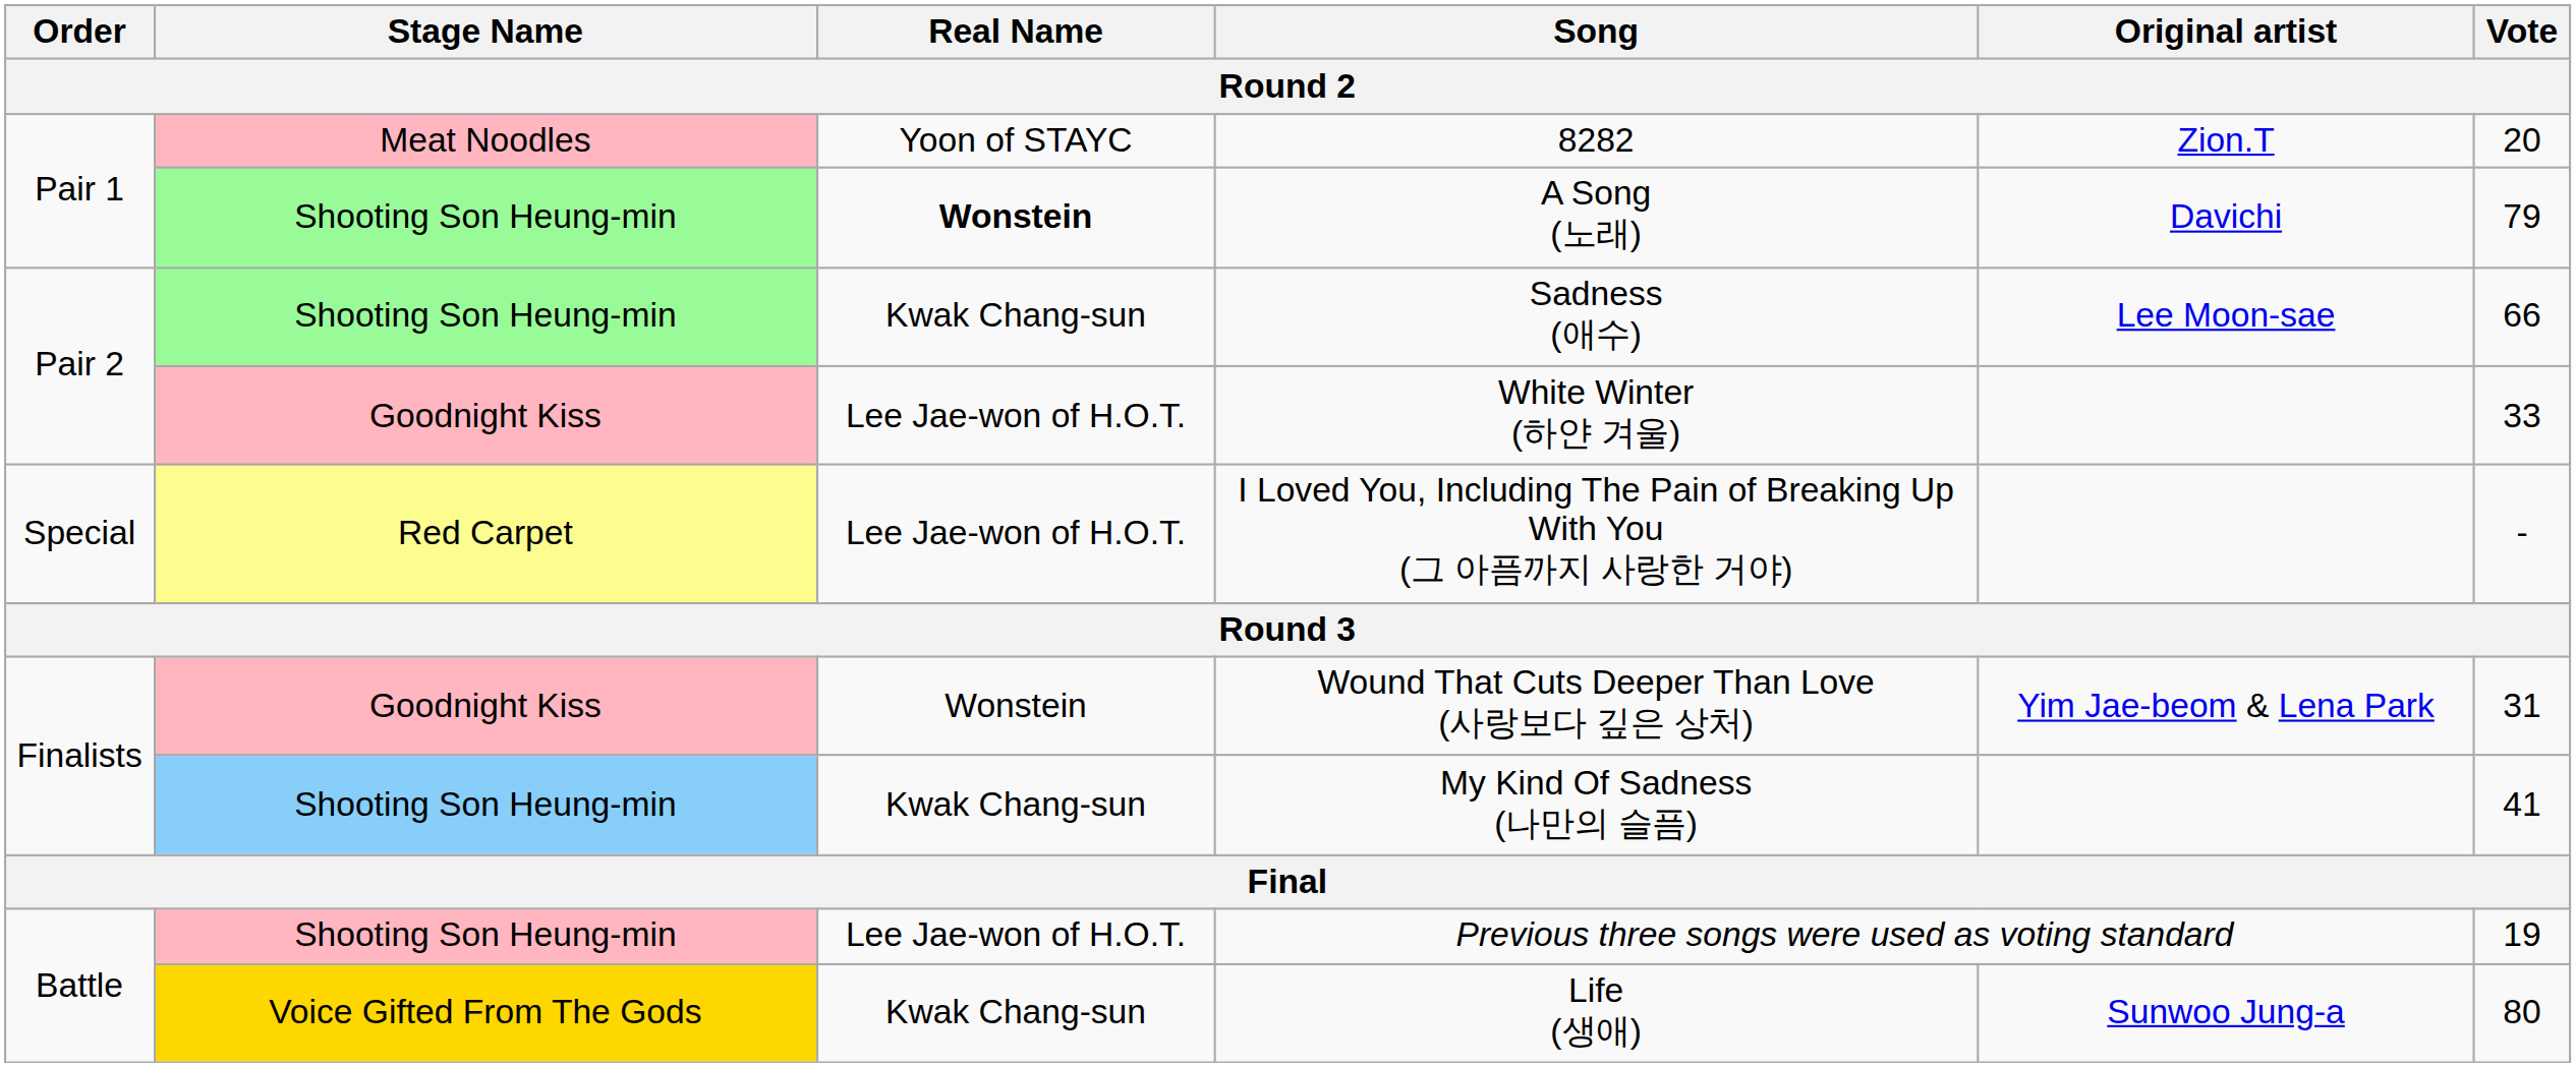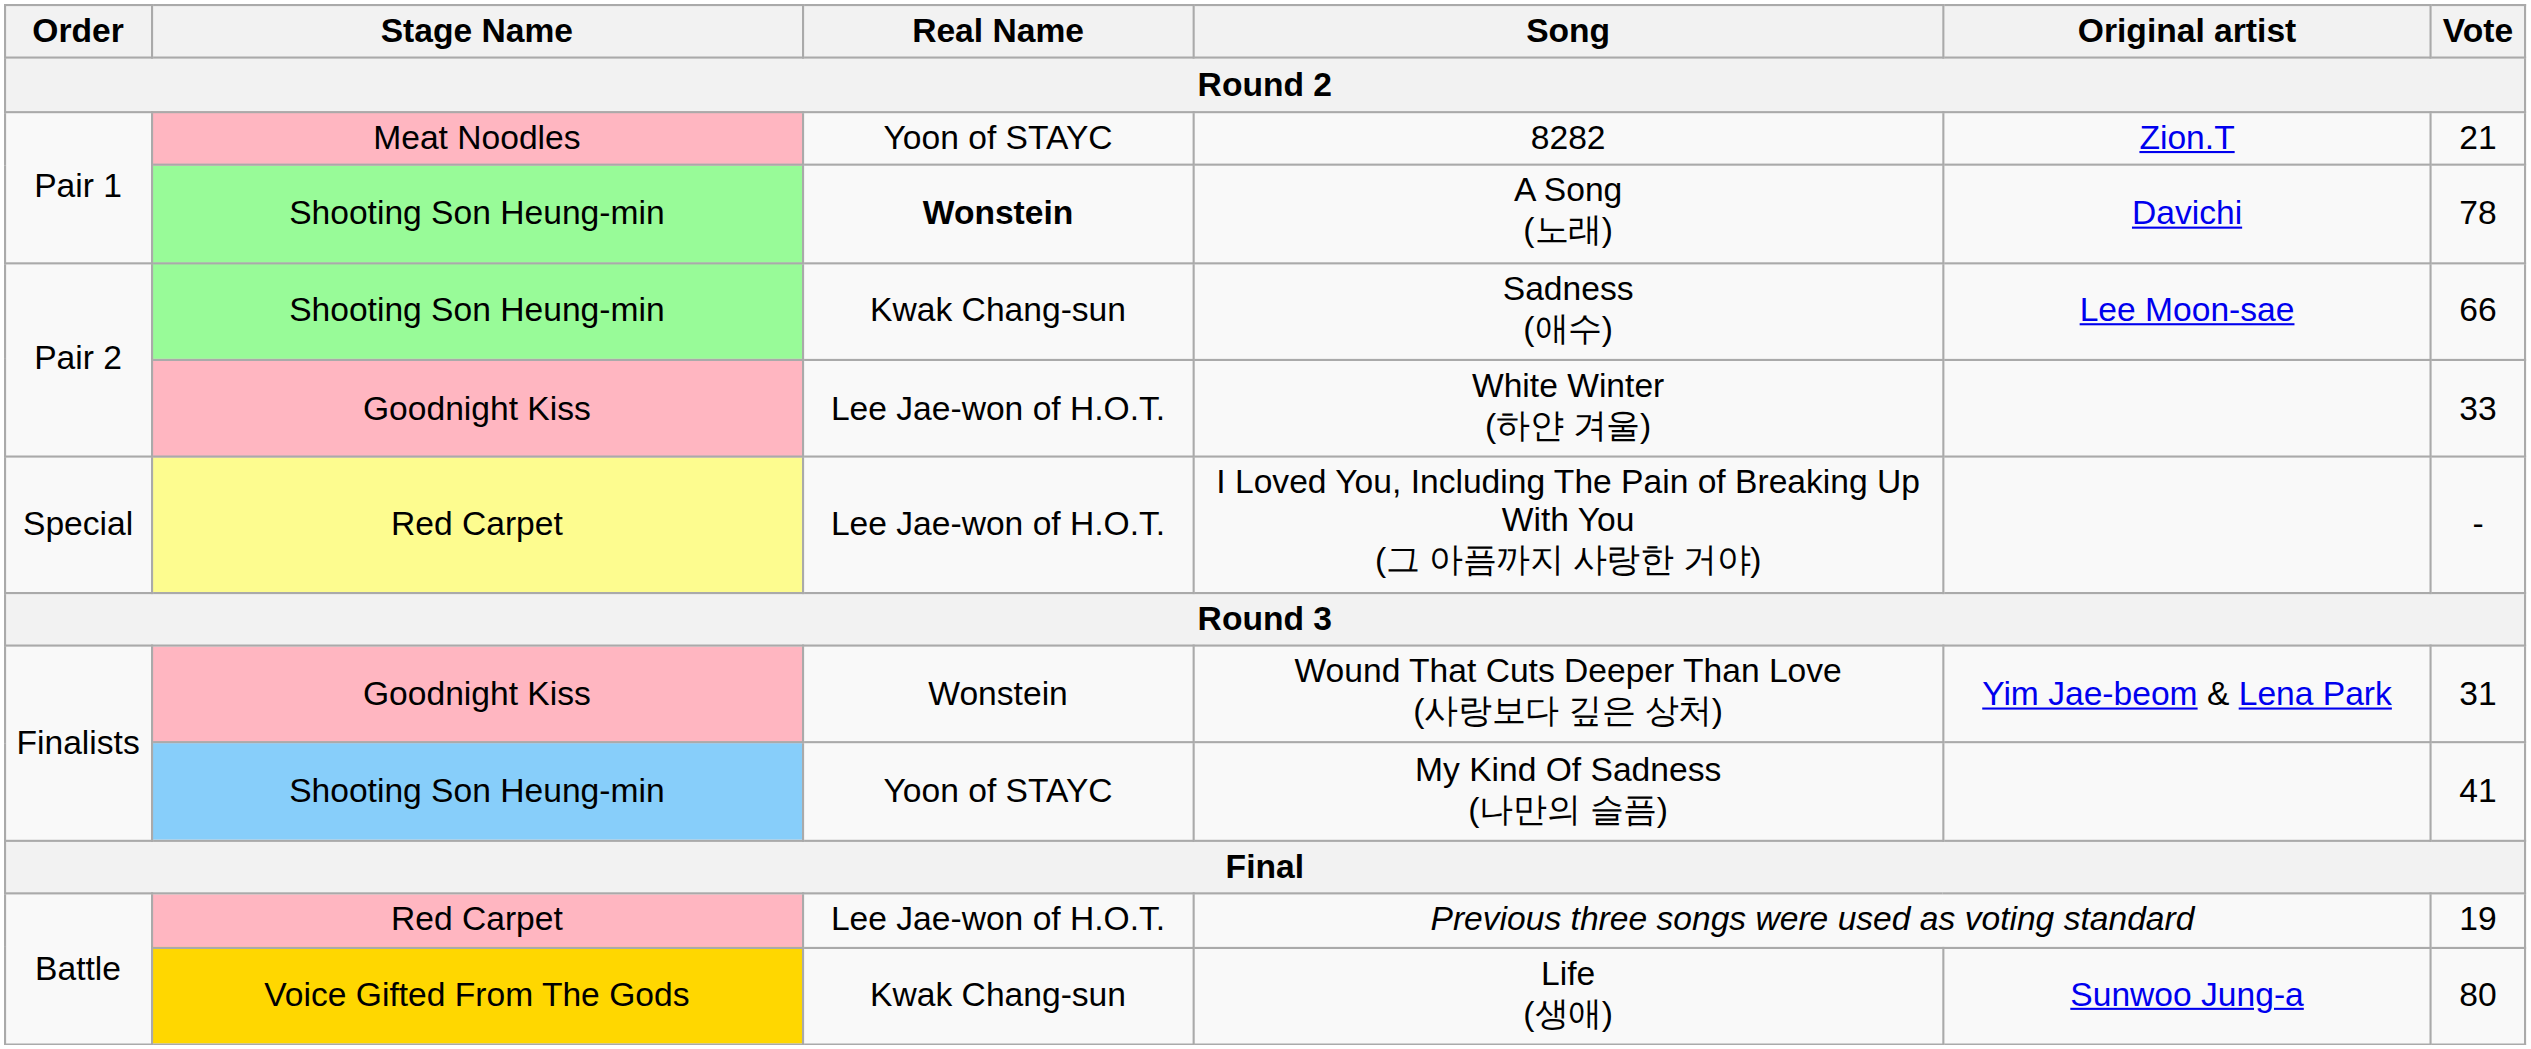8282 | Vote: 20 -> 21
A Song (노래) | Vote: 79 -> 78
My Kind Of Sadness (나만의 슬픔) | Real Name: Kwak Chang-sun -> Yoon of STAYC
Previous three songs were used as voting standard | Stage Name: Shooting Son Heung-min -> Red Carpet
